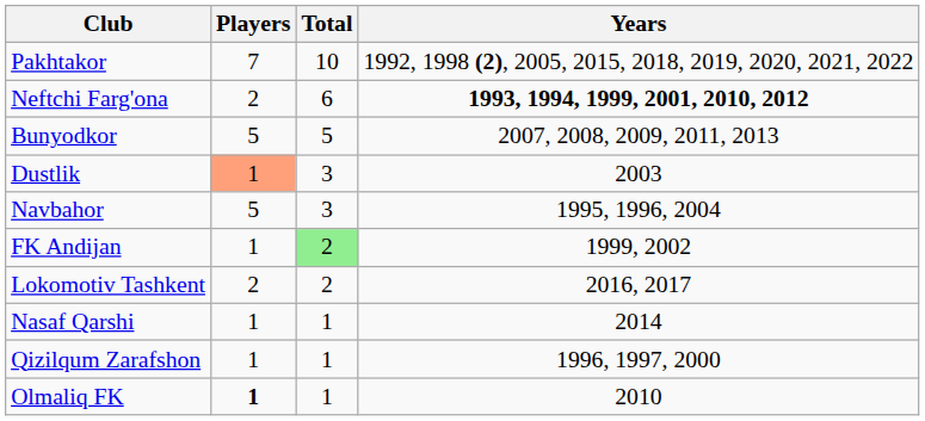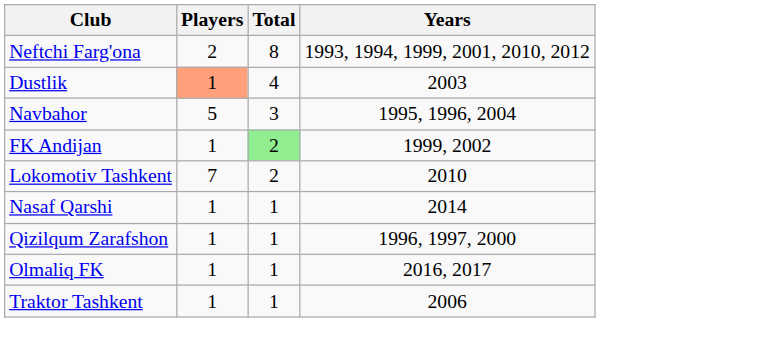- row: Pakhtakor | 7 | 10 | 1992, 1998 (2), 2005, 2015, 2018, 2019, 2020, 2021, 2022
Neftchi Farg'ona | Total: 6 -> 8
Neftchi Farg'ona | Years: bold -> normal
- row: Bunyodkor | 5 | 5 | 2007, 2008, 2009, 2011, 2013
Dustlik | Total: 3 -> 4
Lokomotiv Tashkent | Players: 2 -> 7
Lokomotiv Tashkent | Years: 2016, 2017 -> 2010
Olmaliq FK | Players: bold -> normal
Olmaliq FK | Years: 2010 -> 2016, 2017
+ row: Traktor Tashkent | 1 | 1 | 2006
